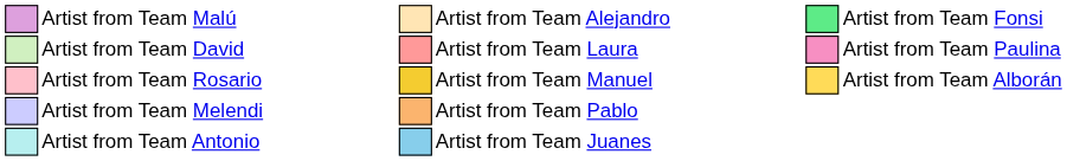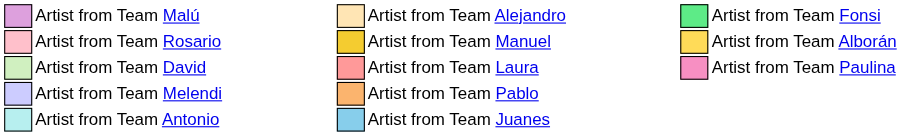rows swapped: Artist from Team David <-> Artist from Team Rosario
